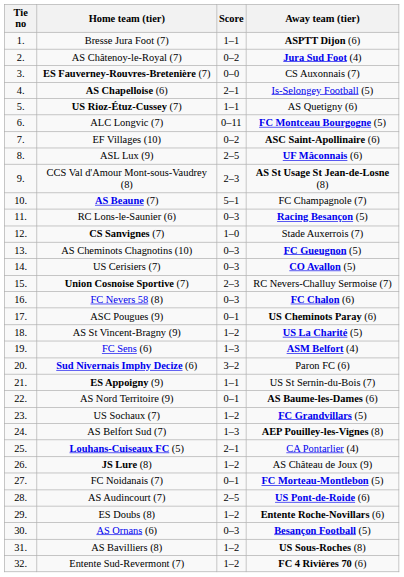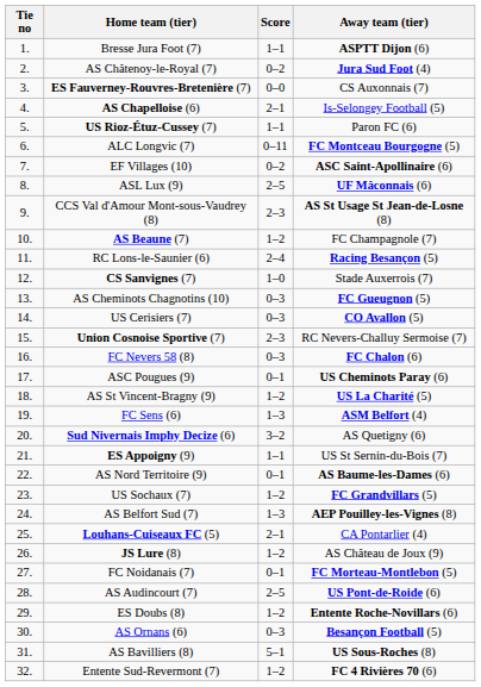US Rioz-Étuz-Cussey (7) | Away team (tier): AS Quetigny (6) -> Paron FC (6)
AS Beaune (7) | Score: 5–1 -> 1–2
RC Lons-le-Saunier (6) | Score: 0–3 -> 2–4
Sud Nivernais Imphy Decize (6) | Away team (tier): Paron FC (6) -> AS Quetigny (6)
AS Bavilliers (8) | Score: 1–2 -> 5–1
